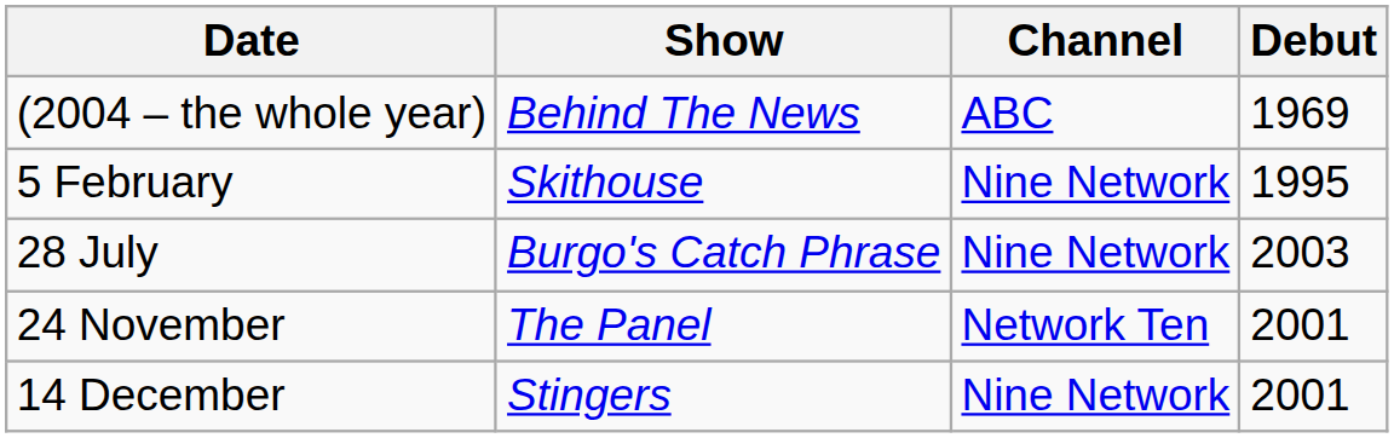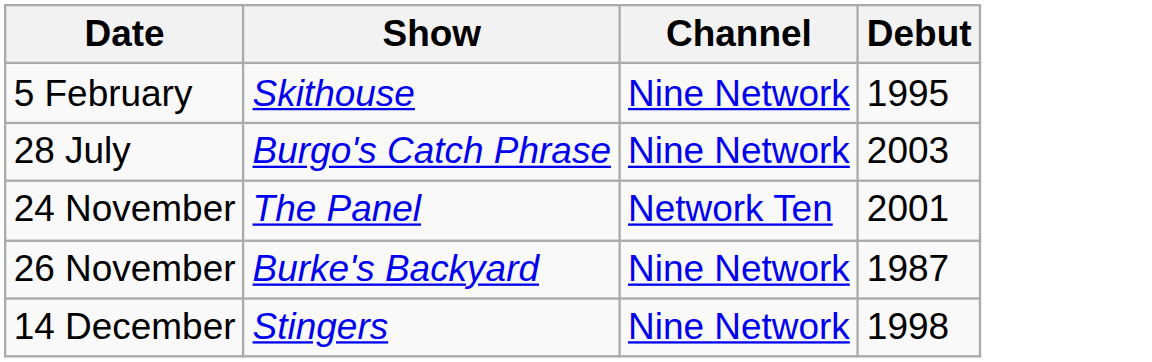- row: (2004 – the whole year) | Behind The News | ABC | 1969
+ row: 26 November | Burke's Backyard | Nine Network | 1987
14 December | Debut: 2001 -> 1998
